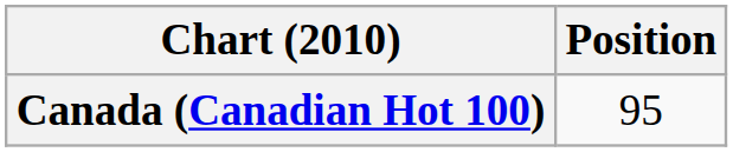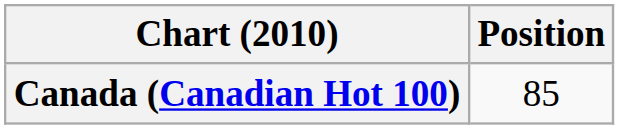Canada (Canadian Hot 100) | Position: 95 -> 85
